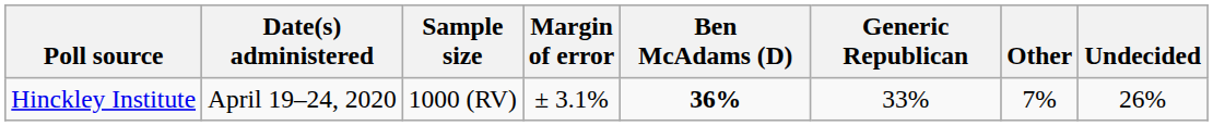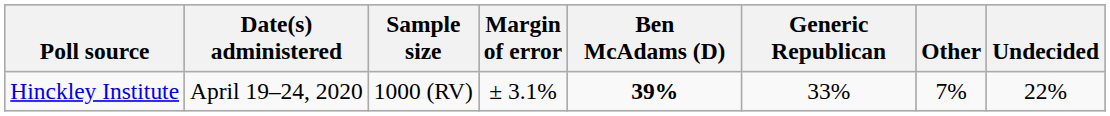Hinckley Institute | Ben McAdams (D): 36% -> 39%
Hinckley Institute | Undecided: 26% -> 22%
